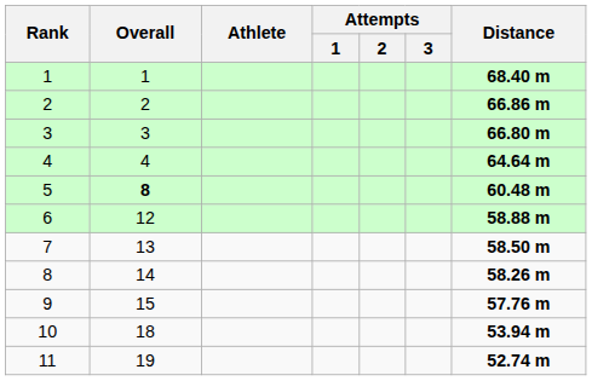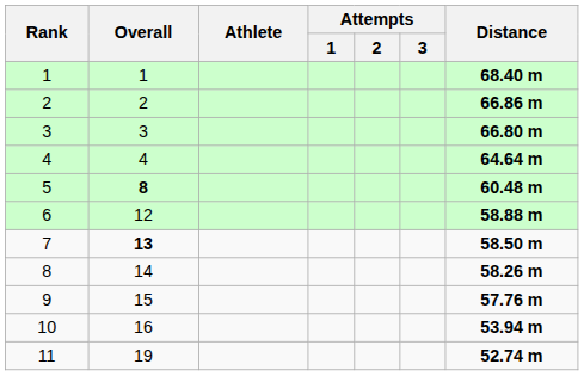7 | Overall: normal -> bold
10 | Overall: 18 -> 16
